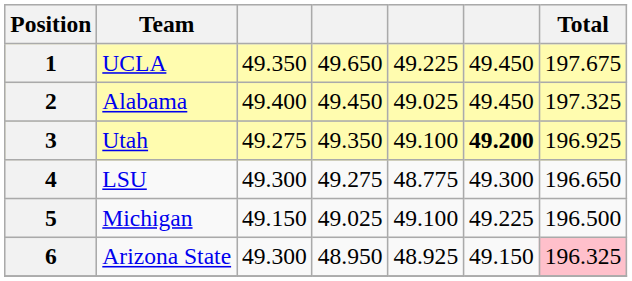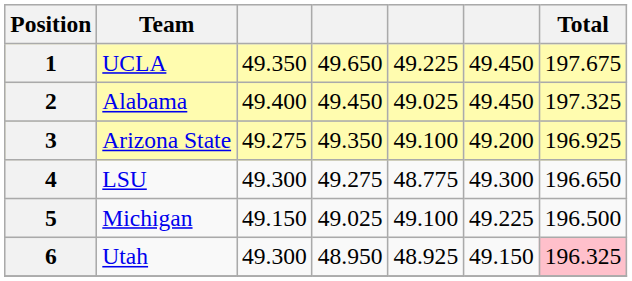3 | Team: Utah -> Arizona State
3 | column 6: bold -> normal
6 | Team: Arizona State -> Utah
